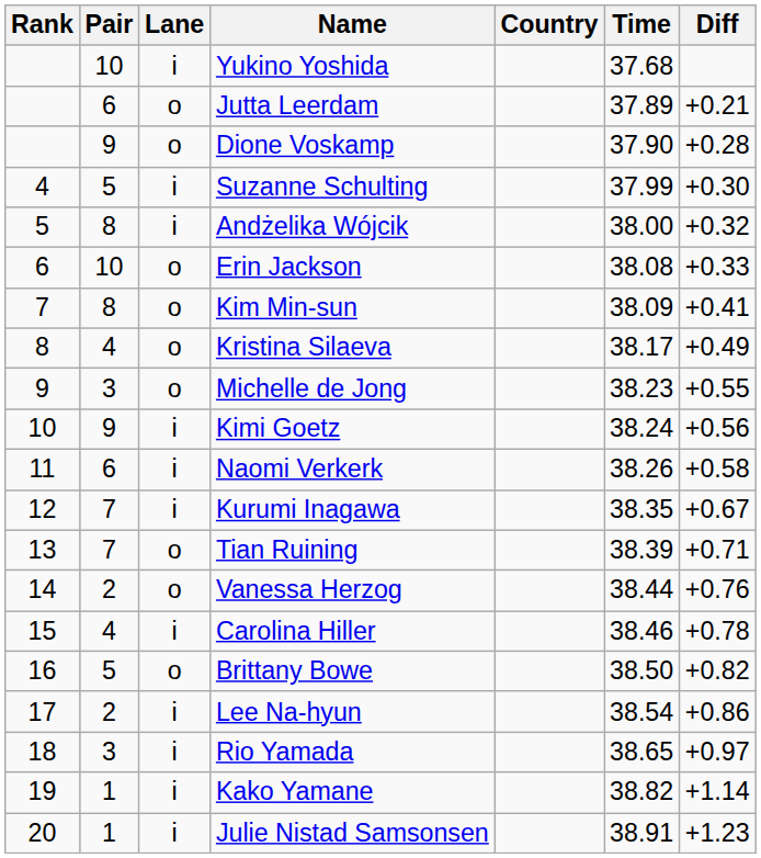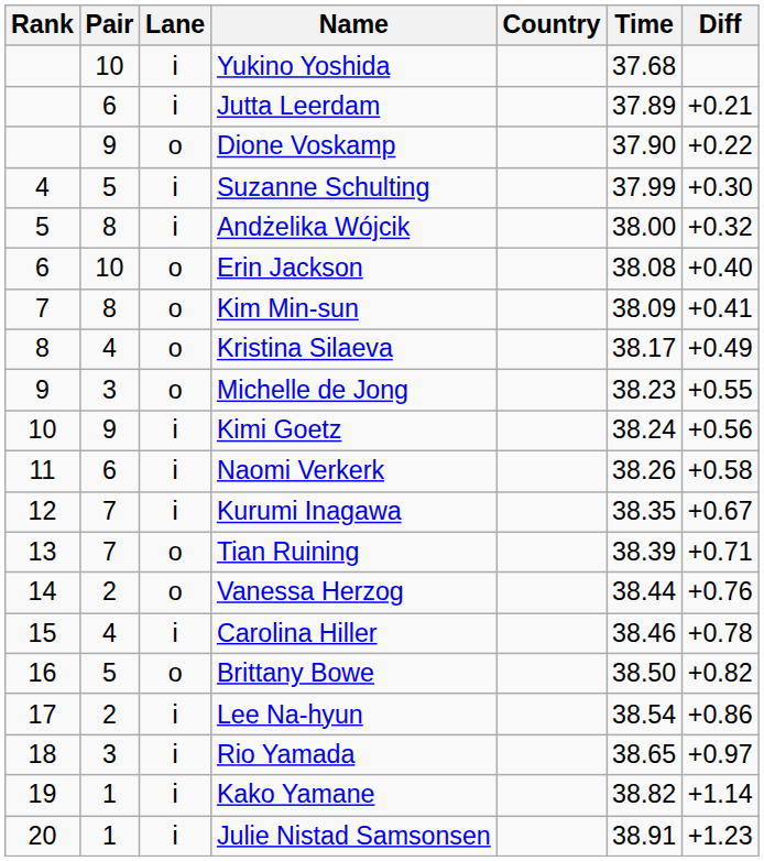Jutta Leerdam | Lane: o -> i
Dione Voskamp | Diff: +0.28 -> +0.22
Erin Jackson | Diff: +0.33 -> +0.40
